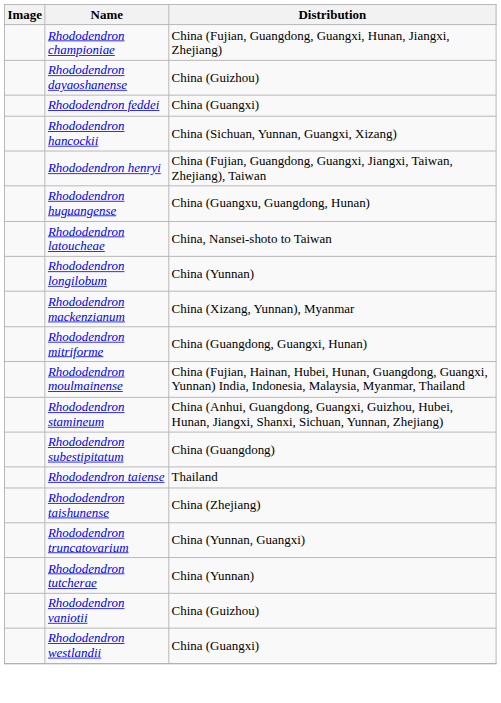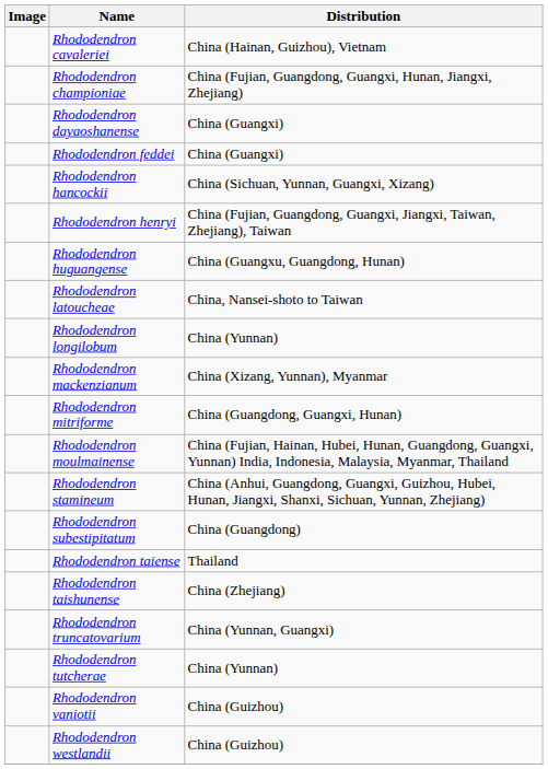+ row: Rhododendron cavaleriei | China (Hainan, Guizhou), Vietnam
Rhododendron dayaoshanense | Distribution: China (Guizhou) -> China (Guangxi)
Rhododendron westlandii | Distribution: China (Guangxi) -> China (Guizhou)
